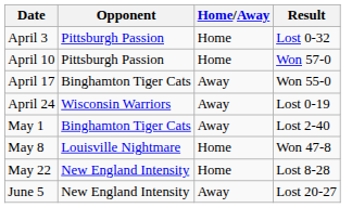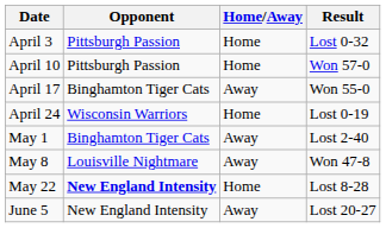April 24 | Home/Away: Away -> Home
May 8 | Home/Away: Home -> Away
May 22 | Opponent: normal -> bold
